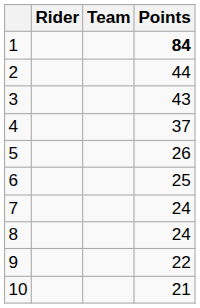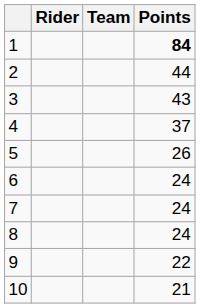6 | Points: 25 -> 24
